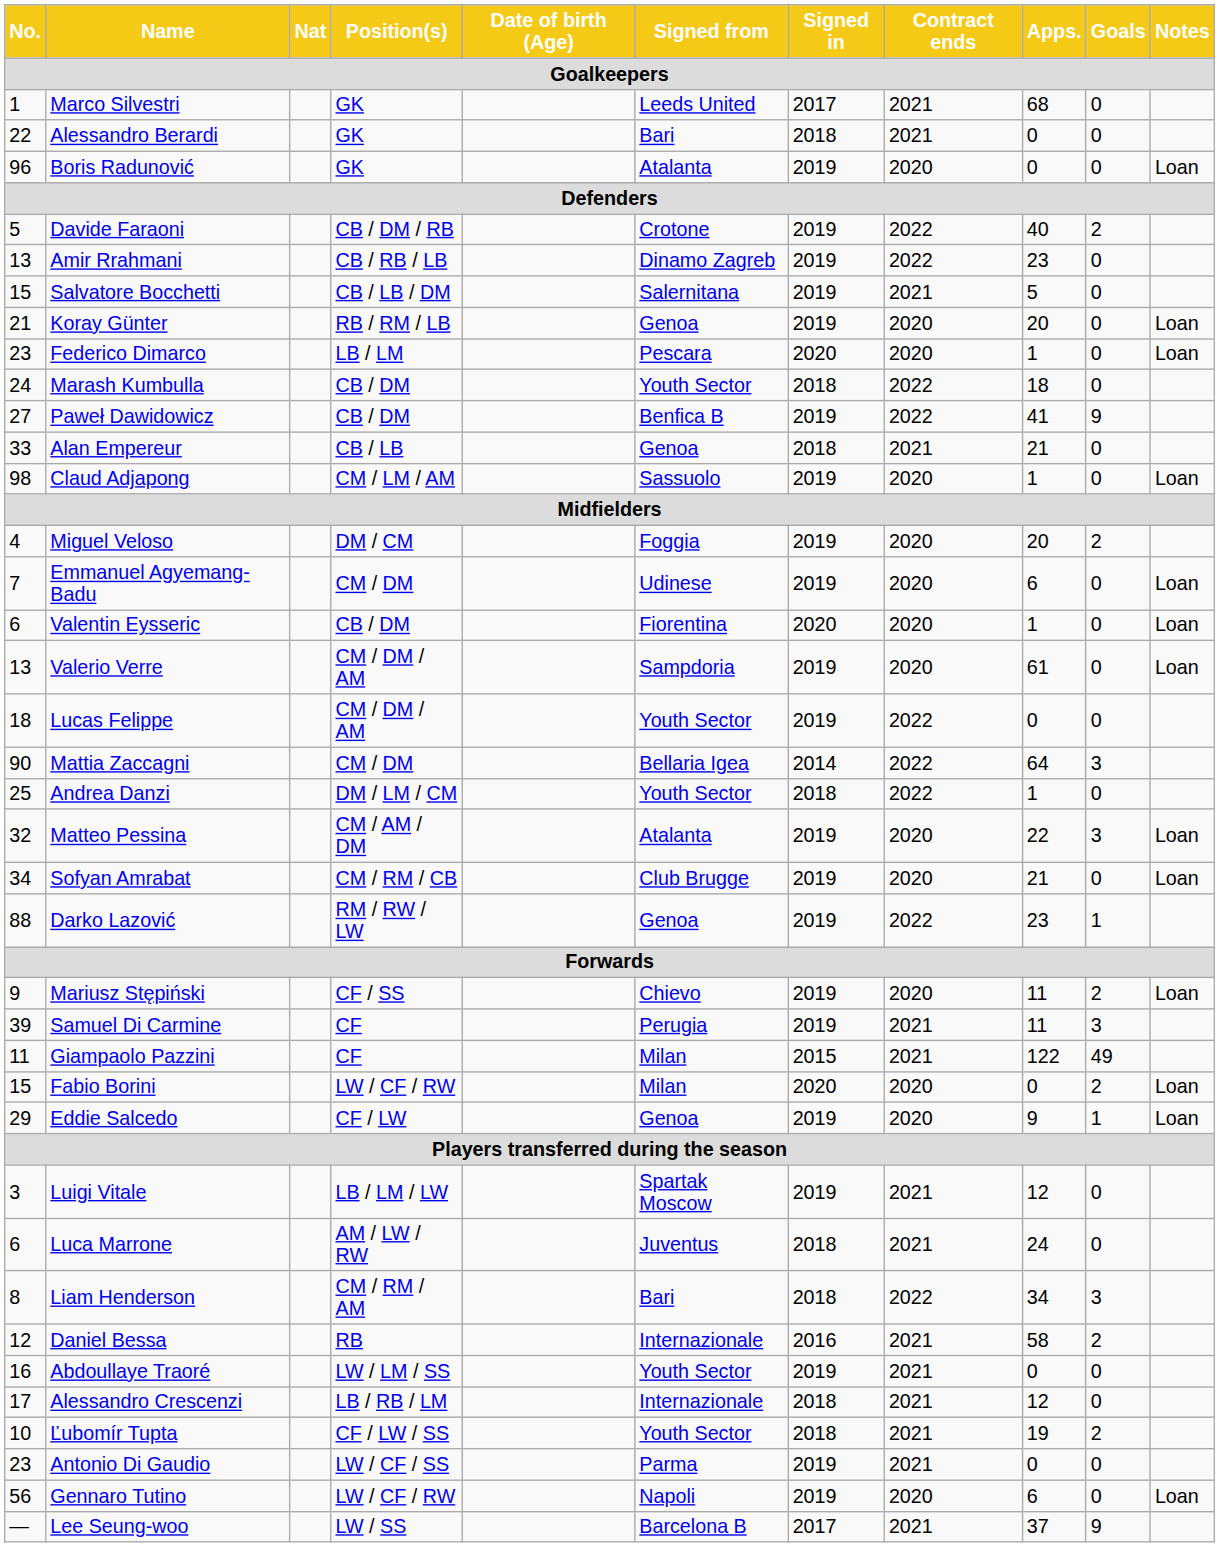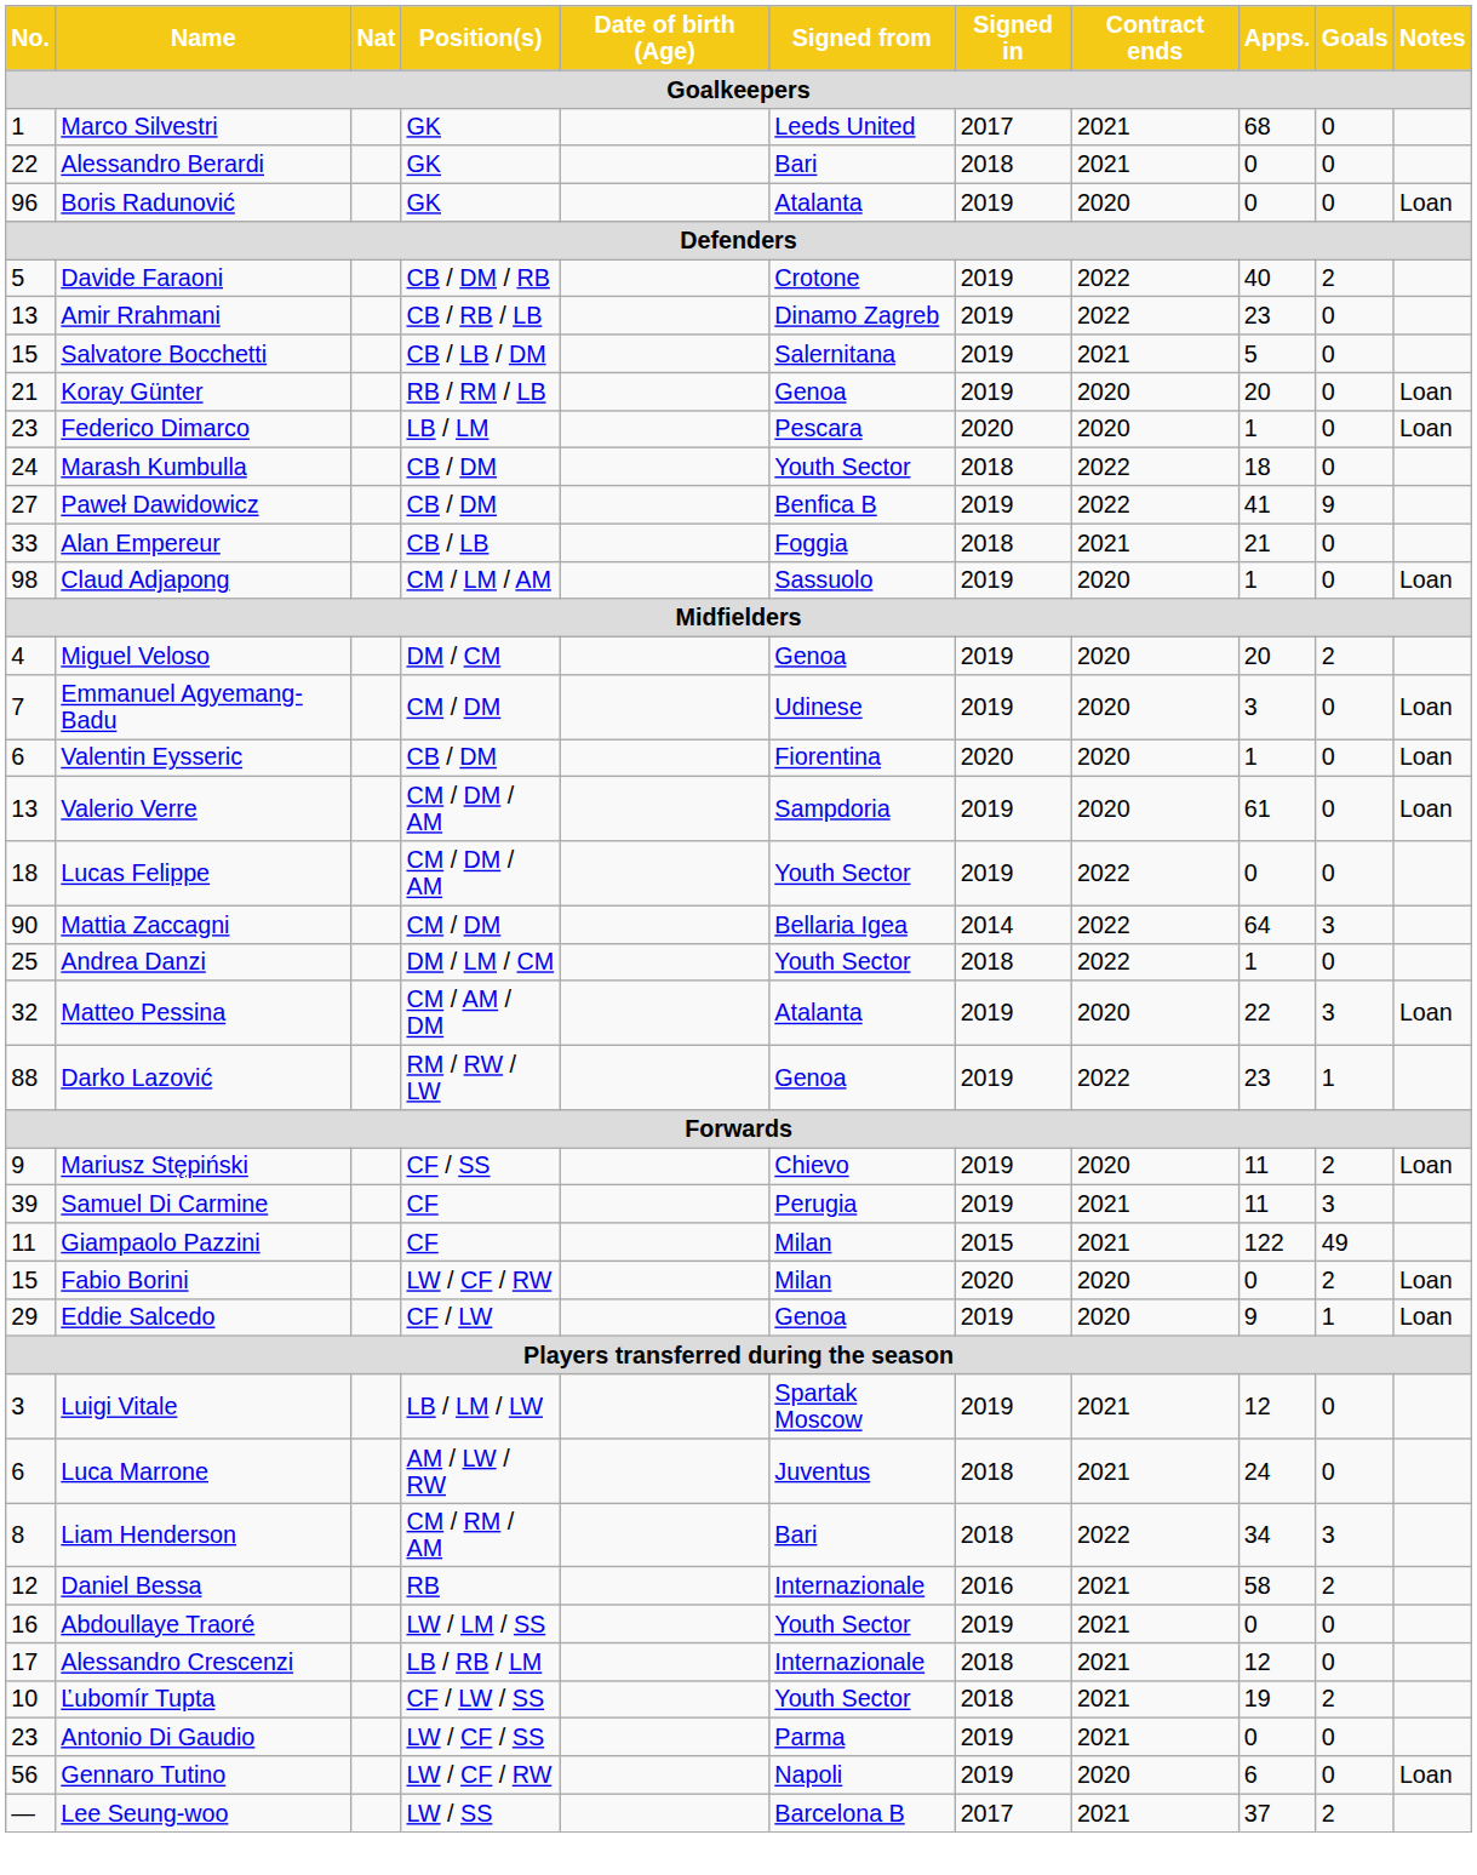Alan Empereur | Signed from: Genoa -> Foggia
Miguel Veloso | Signed from: Foggia -> Genoa
Emmanuel Agyemang-Badu | Apps.: 6 -> 3
- row: 34 | Sofyan Amrabat | CM / RM / CB | Club Brugge | 2019 | 2020 | 21 | 0 | Loan
Lee Seung-woo | Goals: 9 -> 2
